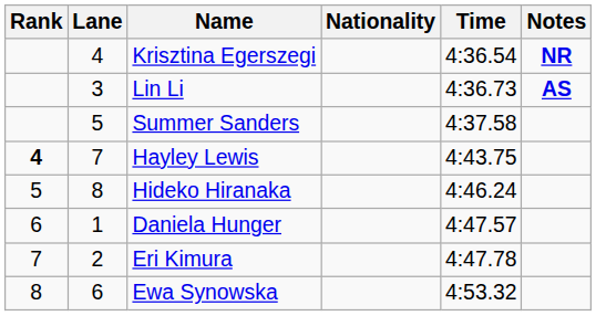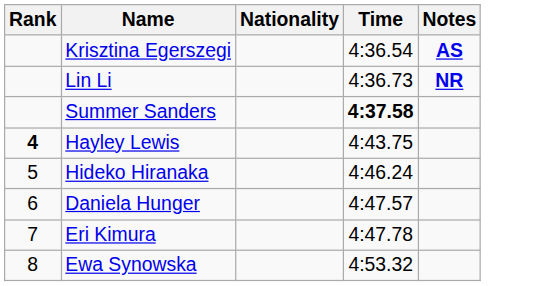- column: Lane | 4 | 3 | 5 | 7 | 8 | 1 | 2 | 6
Krisztina Egerszegi | Notes: NR -> AS
Lin Li | Notes: AS -> NR
Summer Sanders | Time: normal -> bold
